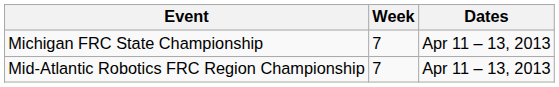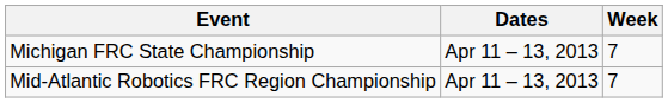columns swapped: Dates <-> Week
